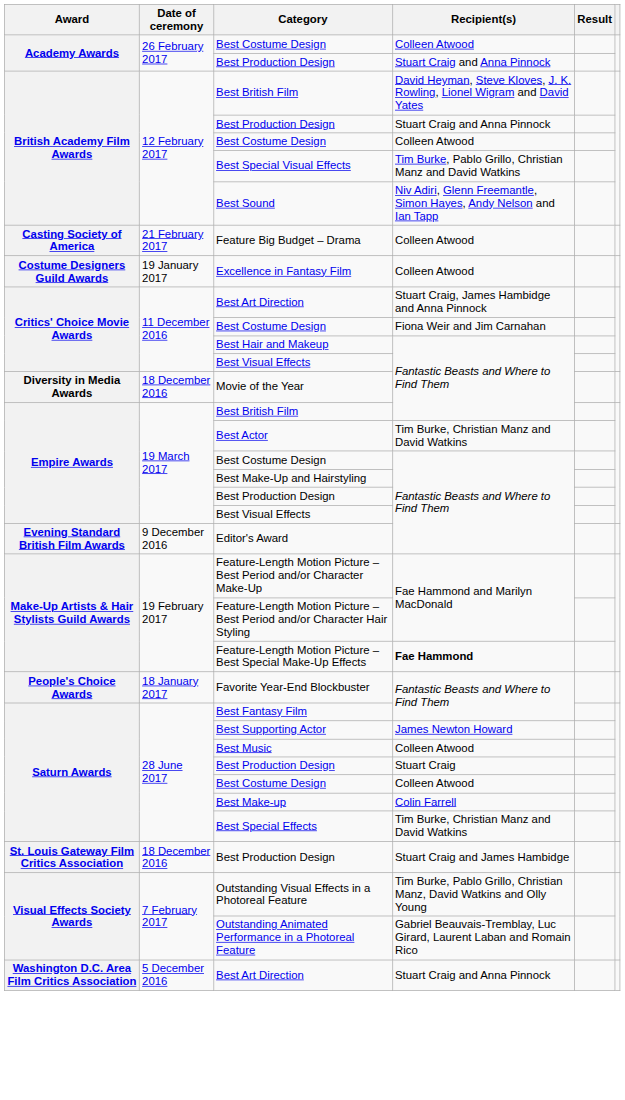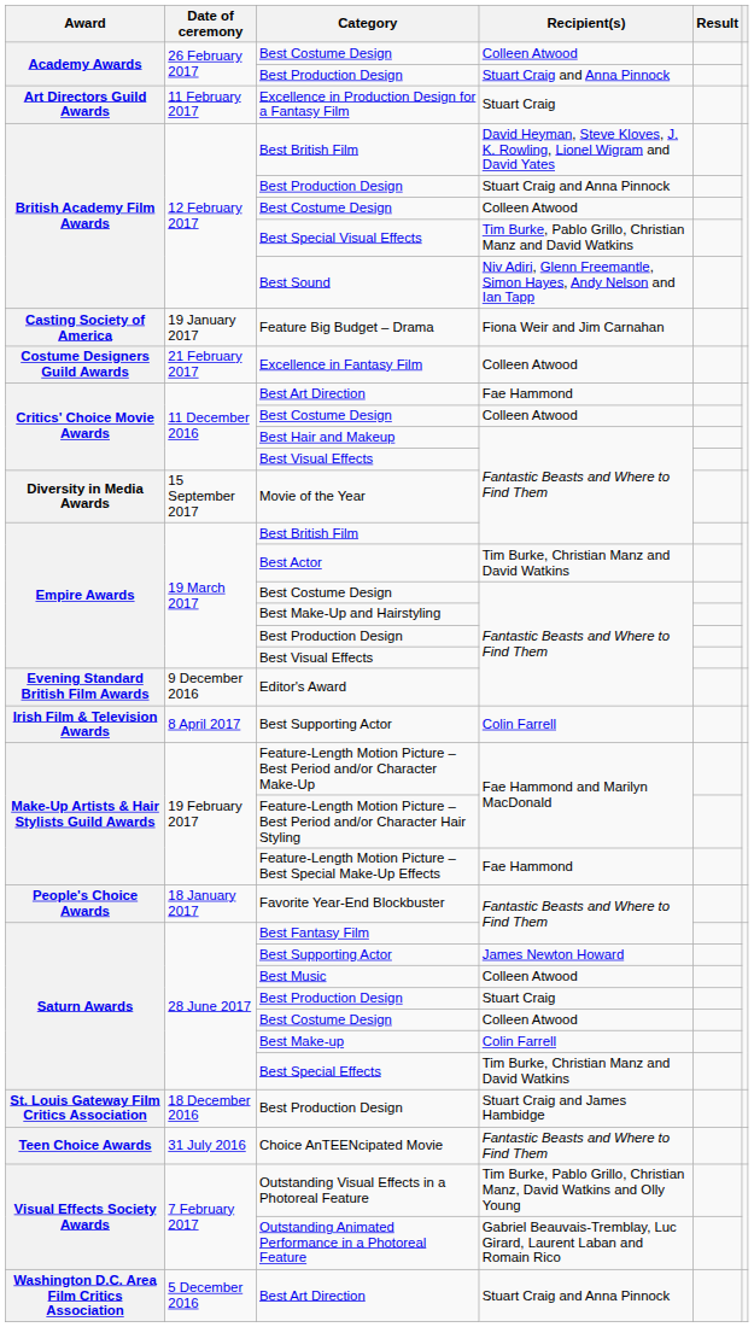+ row: Art Directors Guild Awards | 11 February 2017 | Excellence in Production Design for a Fantasy Film | Stuart Craig
Feature Big Budget – Drama | Date of ceremony: 21 February 2017 -> 19 January 2017
Feature Big Budget – Drama | Recipient(s): Colleen Atwood -> Fiona Weir and Jim Carnahan
Excellence in Fantasy Film | Date of ceremony: 19 January 2017 -> 21 February 2017
Critics' Choice Movie Awards / Best Art Direction | Recipient(s): Stuart Craig, James Hambidge and Anna Pinnock -> Fae Hammond
Critics' Choice Movie Awards / Best Costume Design | Recipient(s): Fiona Weir and Jim Carnahan -> Colleen Atwood
Movie of the Year | Date of ceremony: 18 December 2016 -> 15 September 2017
+ row: Irish Film & Television Awards | 8 April 2017 | Best Supporting Actor | Colin Farrell
Feature-Length Motion Picture – Best Special Make-Up Effects | Recipient(s): bold -> normal
+ row: Teen Choice Awards | 31 July 2016 | Choice AnTEENcipated Movie | Fantastic Beasts and Where to Find Them
